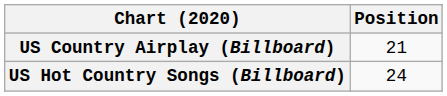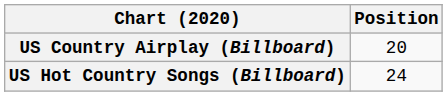US Country Airplay (Billboard) | Position: 21 -> 20
